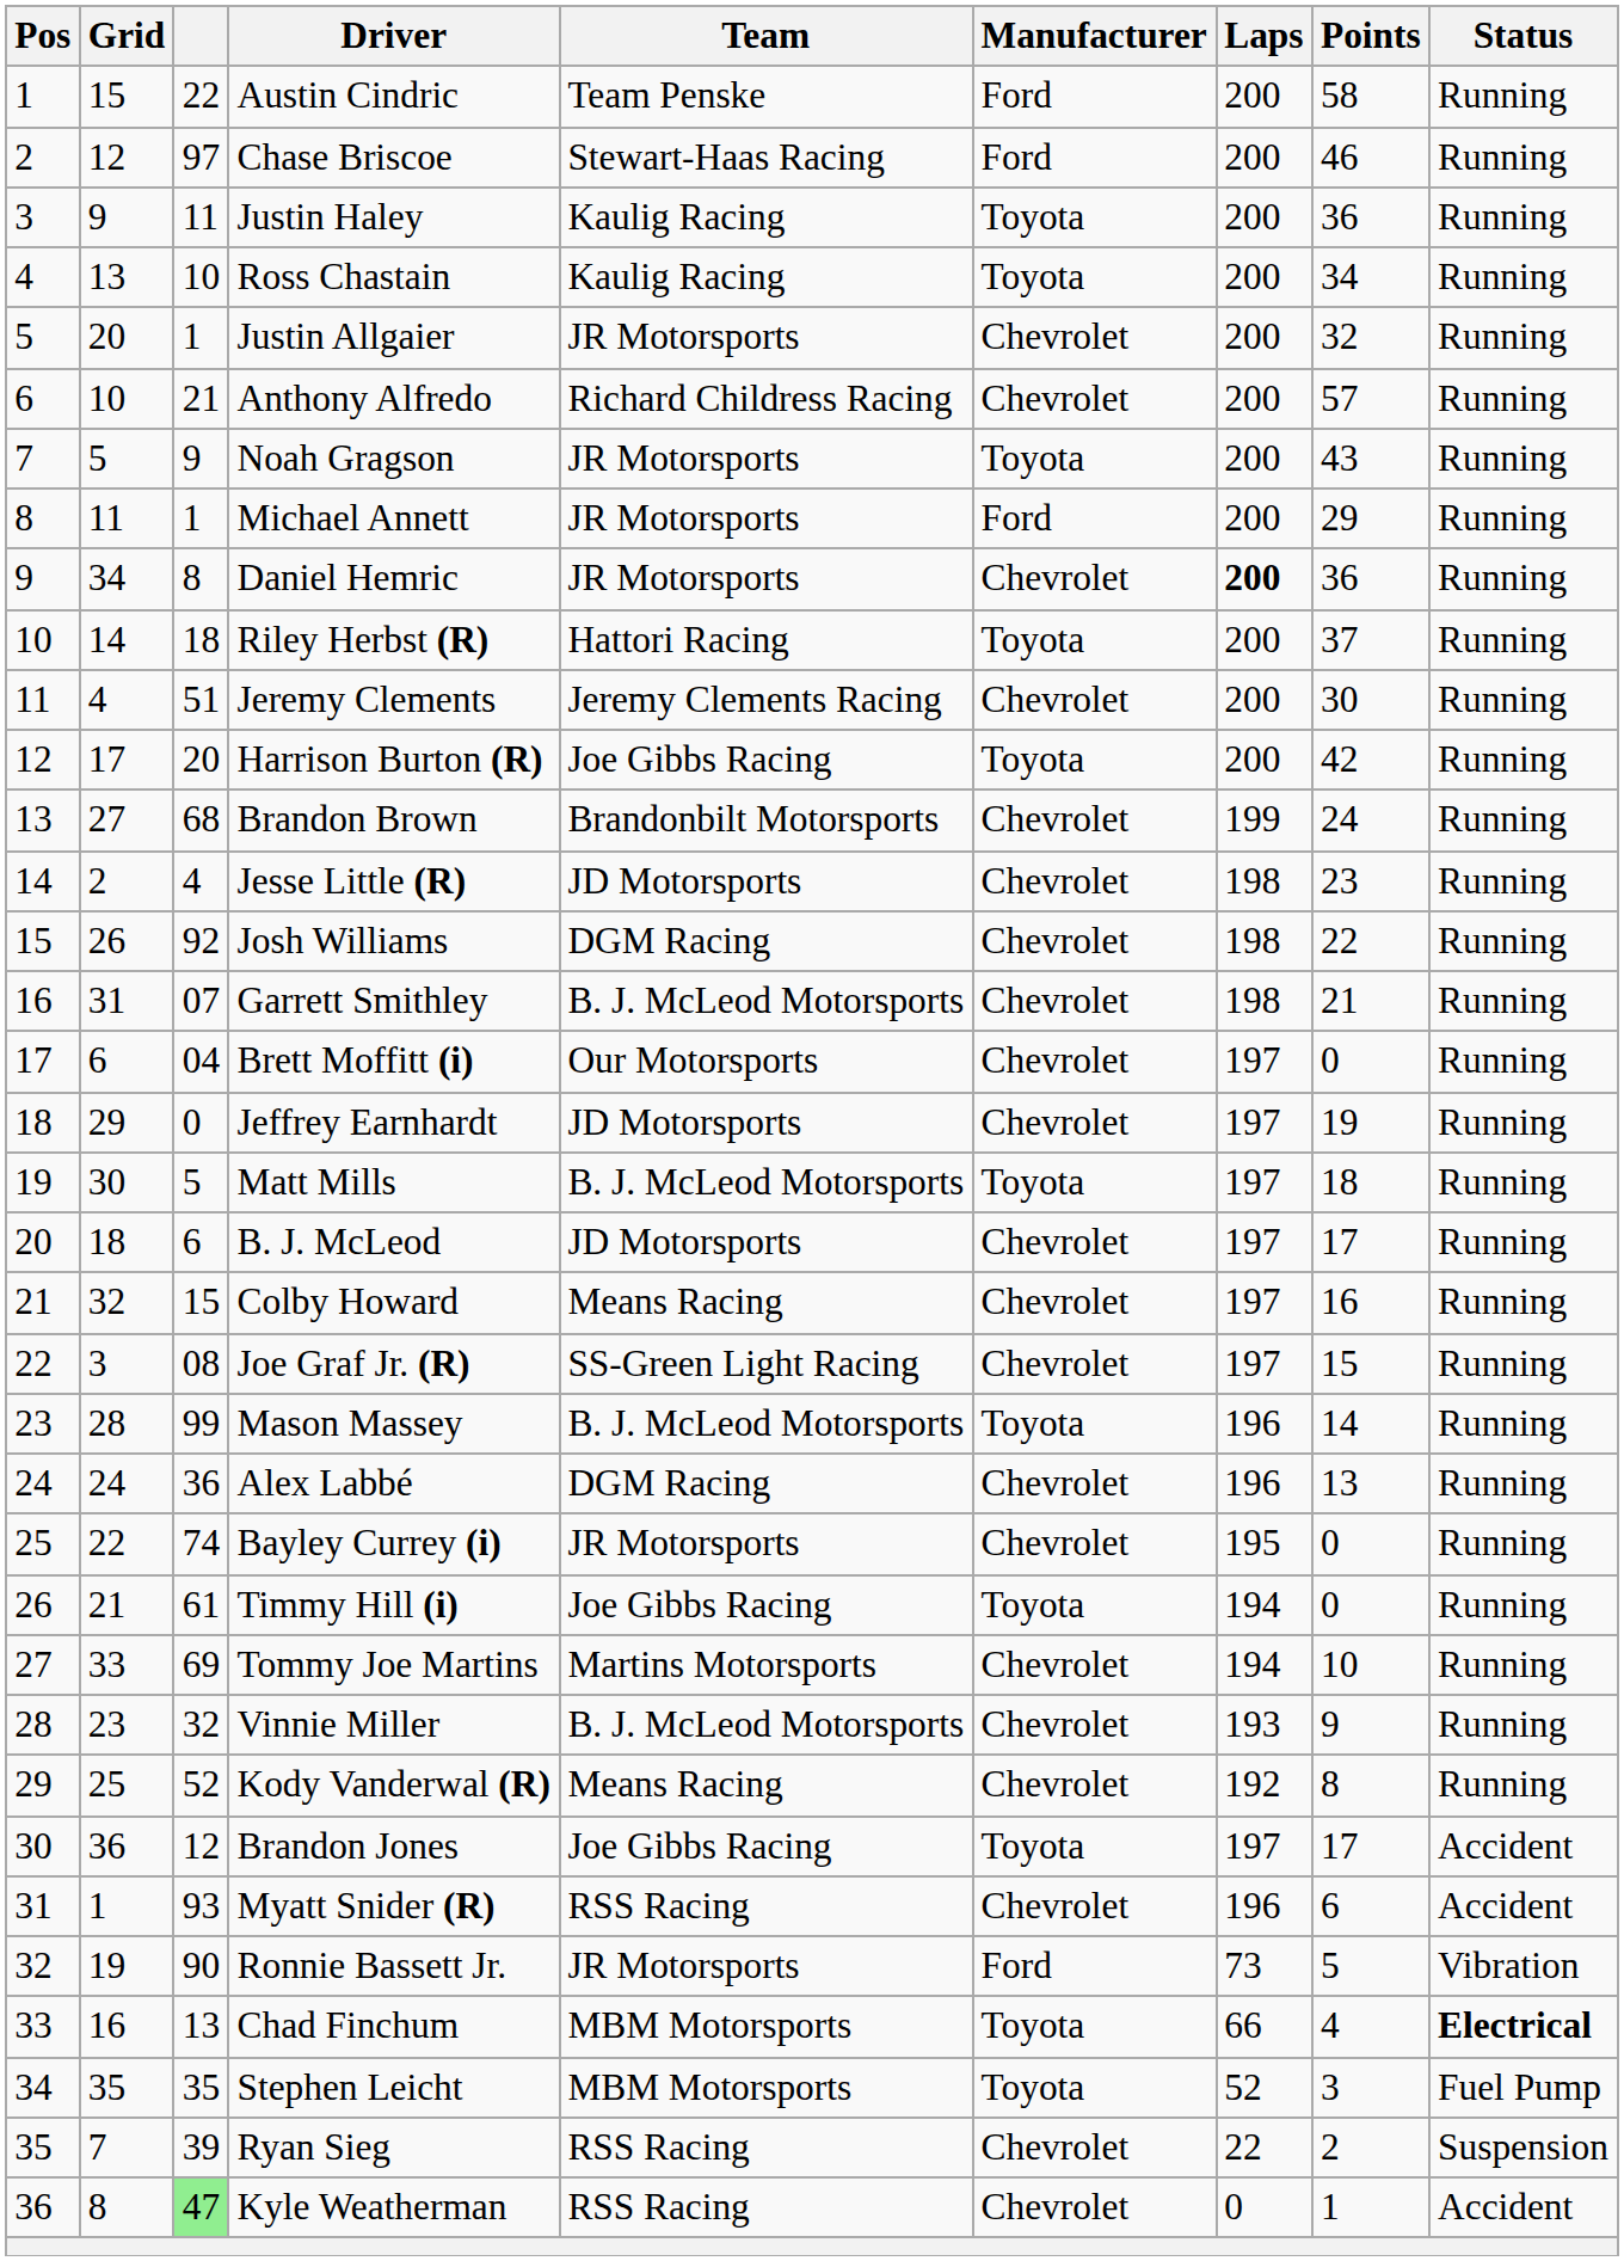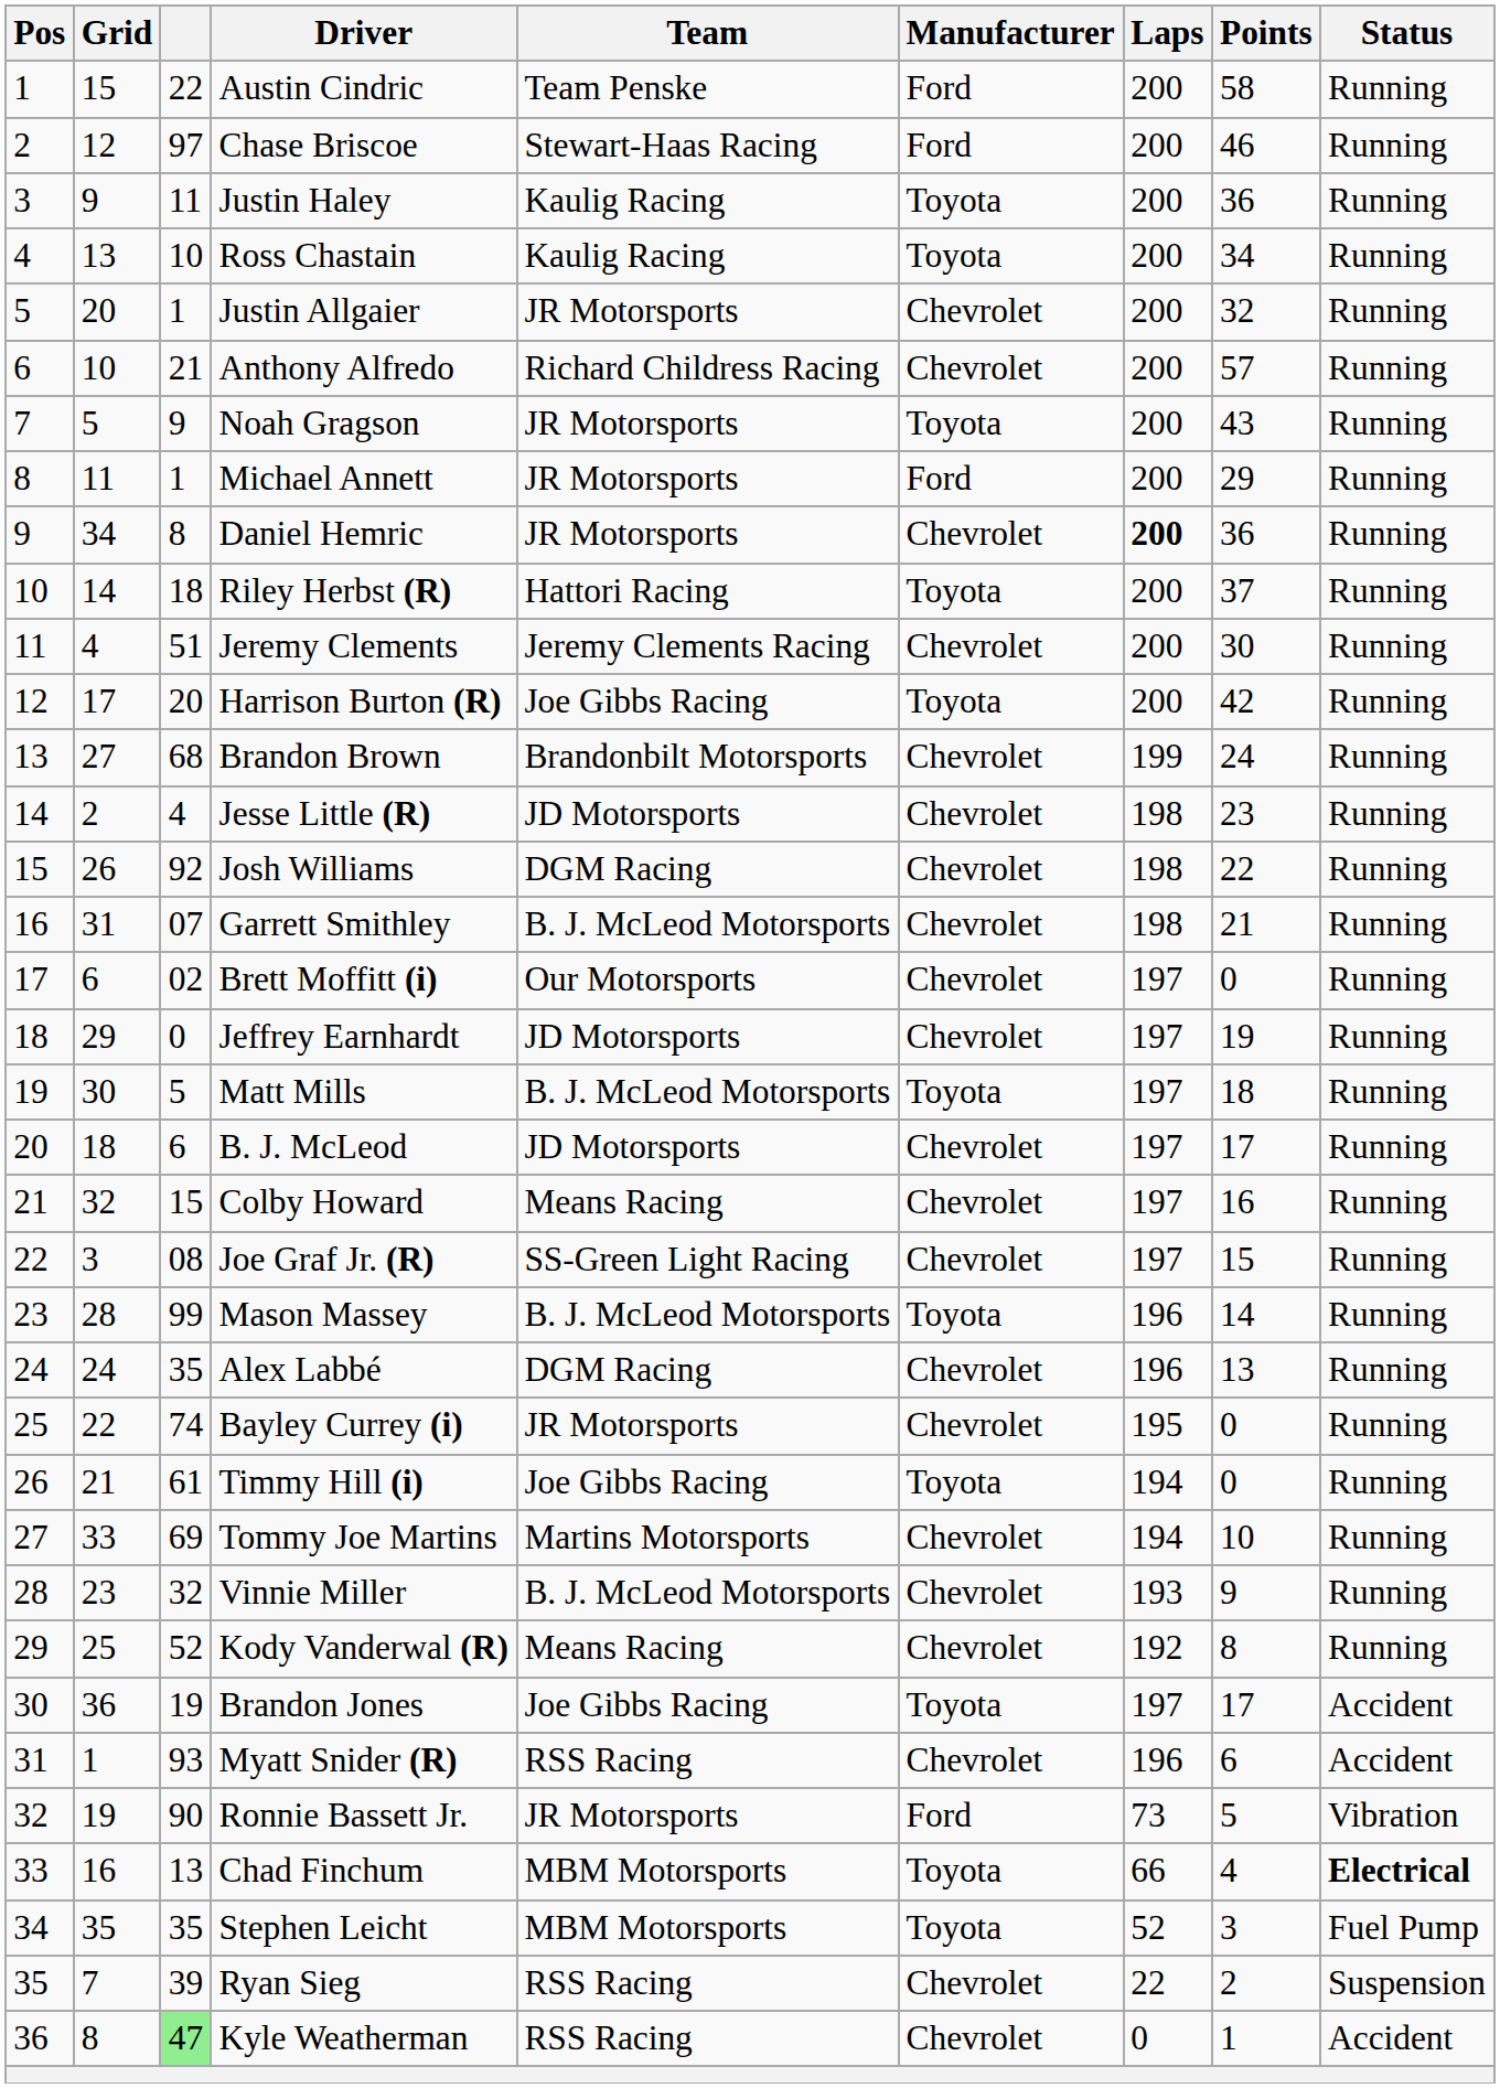Brett Moffitt (i) | column 3: 04 -> 02
Alex Labbé | column 3: 36 -> 35
Brandon Jones | column 3: 12 -> 19
